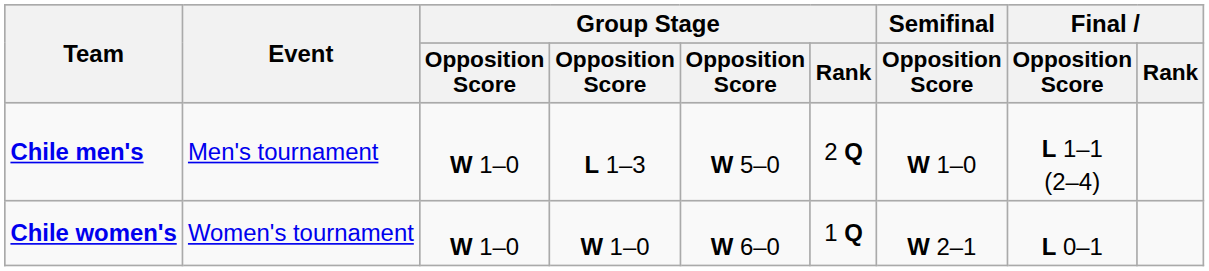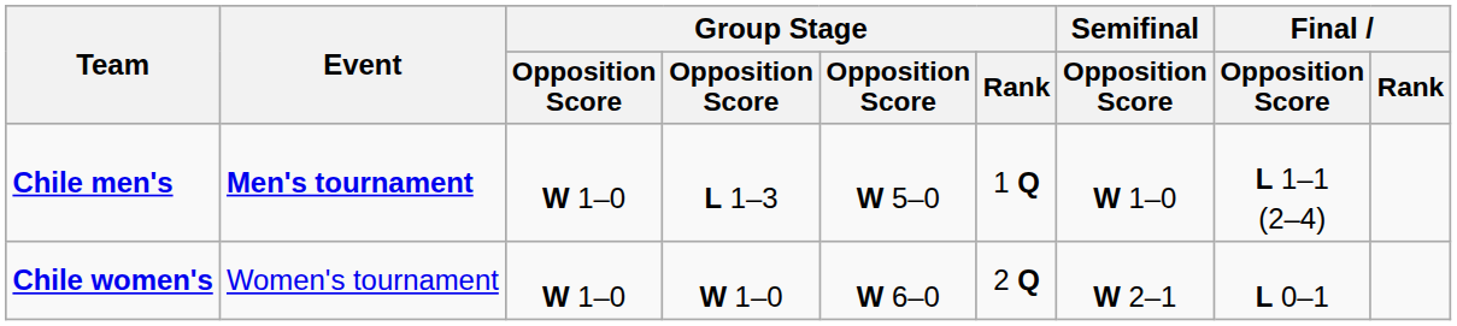Chile men's | Event: normal -> bold
Chile men's | Group Stage / Rank: 2 Q -> 1 Q
Chile women's | Group Stage / Rank: 1 Q -> 2 Q
